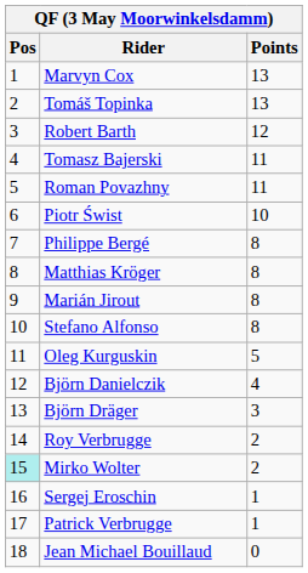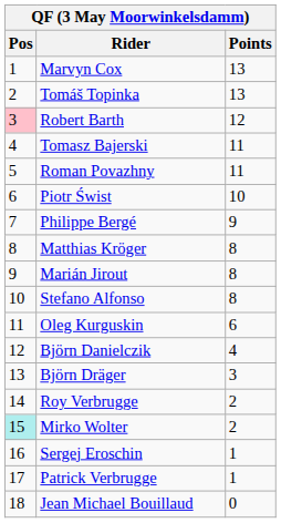Robert Barth | Pos: no background -> pink background
Philippe Bergé | Points: 8 -> 9
Oleg Kurguskin | Points: 5 -> 6
